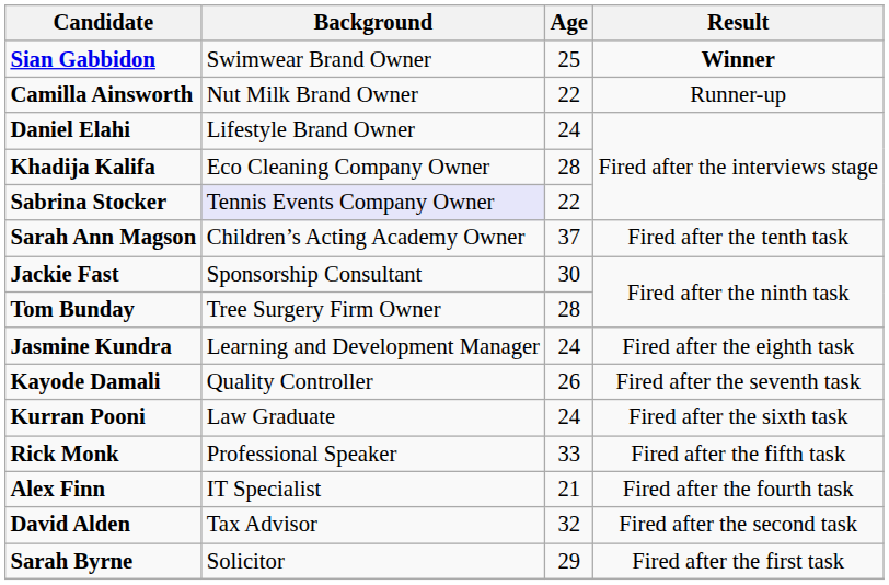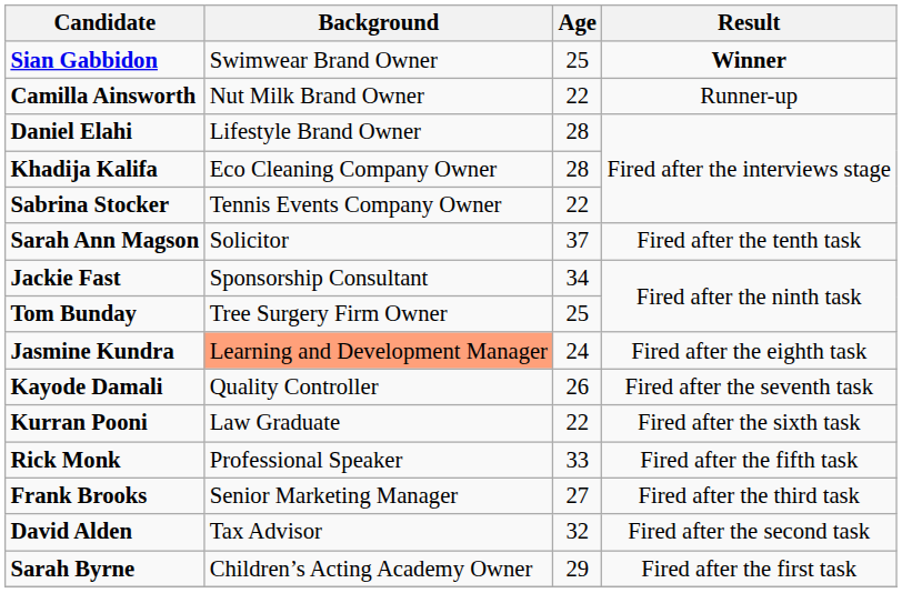Daniel Elahi | Age: 24 -> 28
Sabrina Stocker | Background: lavender background -> no background
Sarah Ann Magson | Background: Children’s Acting Academy Owner -> Solicitor
Jackie Fast | Age: 30 -> 34
Tom Bunday | Age: 28 -> 25
Jasmine Kundra | Background: no background -> lightsalmon background
Kurran Pooni | Age: 24 -> 22
- row: Alex Finn | IT Specialist | 21 | Fired after the fourth task
+ row: Frank Brooks | Senior Marketing Manager | 27 | Fired after the third task
Sarah Byrne | Background: Solicitor -> Children’s Acting Academy Owner
